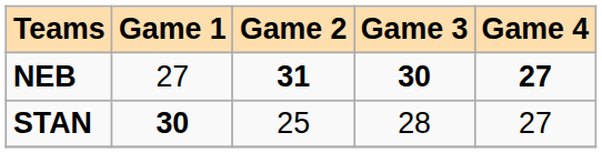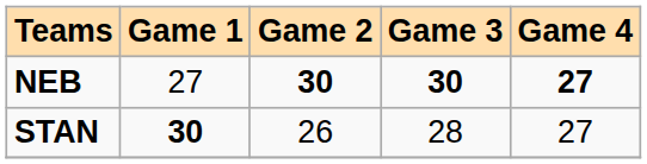NEB | Game 2: 31 -> 30
STAN | Game 2: 25 -> 26
